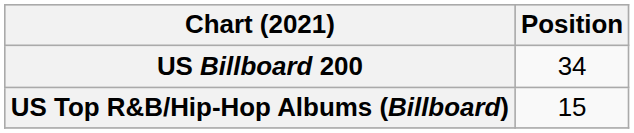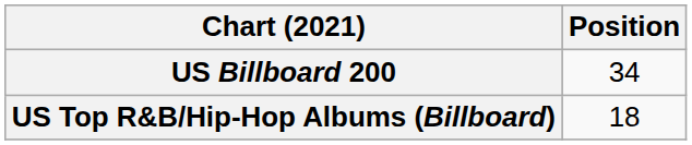US Top R&B/Hip-Hop Albums (Billboard) | Position: 15 -> 18
